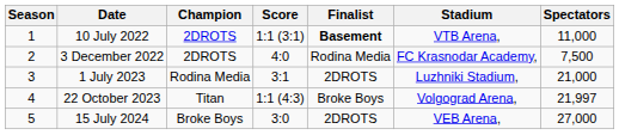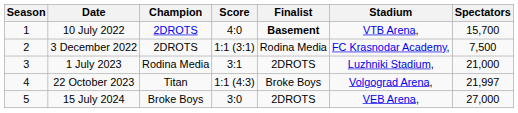10 July 2022 | Score: 1:1 (3:1) -> 4:0
10 July 2022 | Spectators: 11,000 -> 15,700
3 December 2022 | Score: 4:0 -> 1:1 (3:1)
